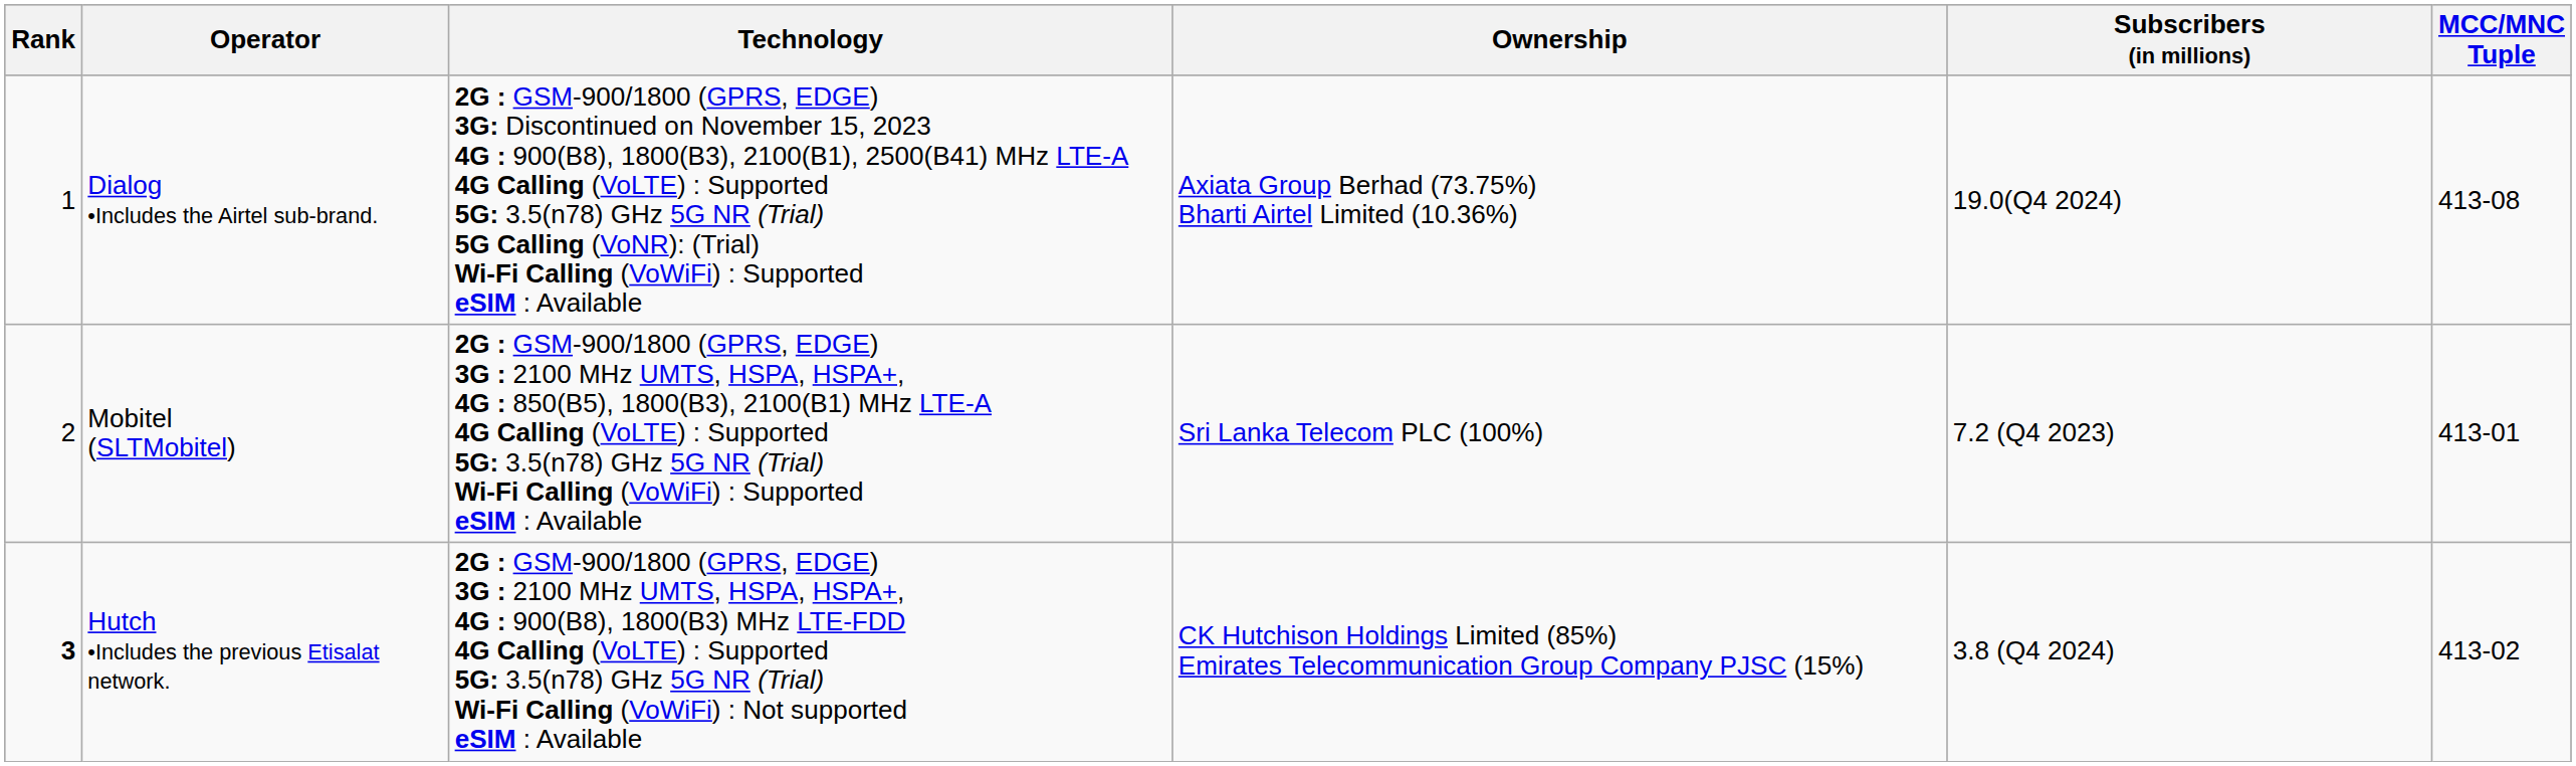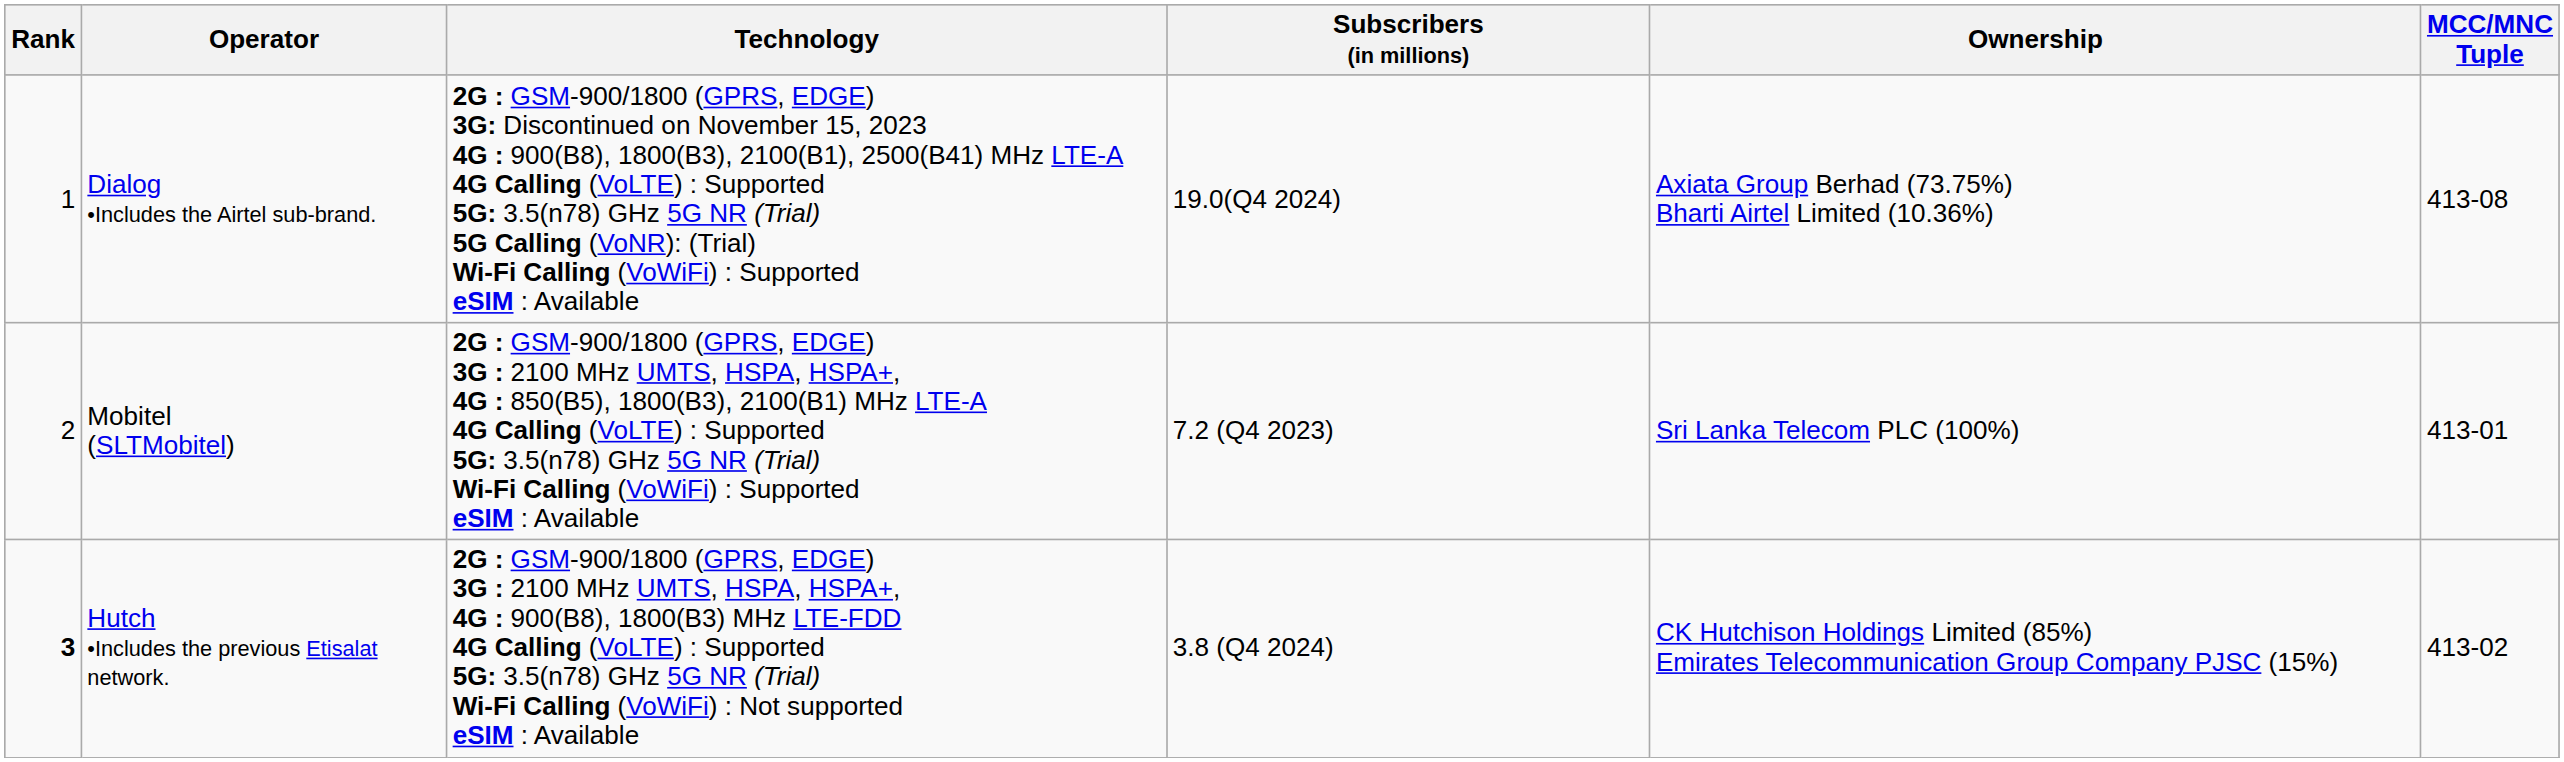columns swapped: Subscribers (in millions) <-> Ownership
